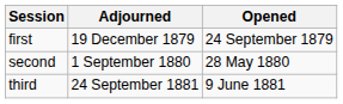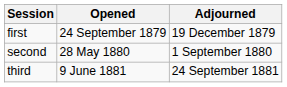columns swapped: Opened <-> Adjourned
